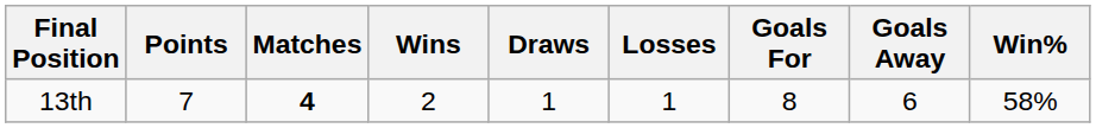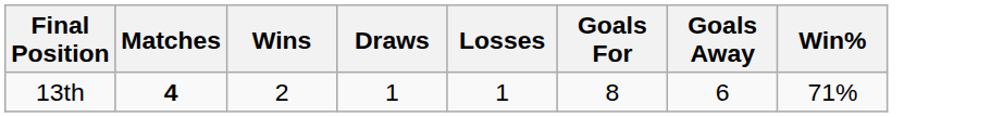- column: Points | 7
13th | Win%: 58% -> 71%
